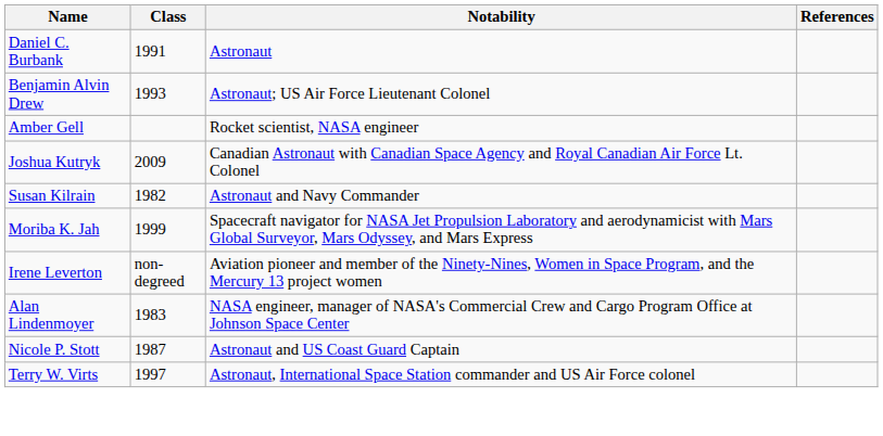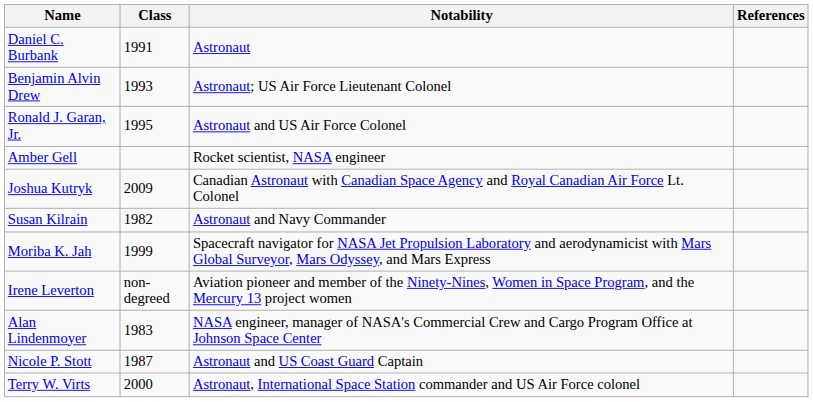+ row: Ronald J. Garan, Jr. | 1995 | Astronaut and US Air Force Colonel
Terry W. Virts | Class: 1997 -> 2000
